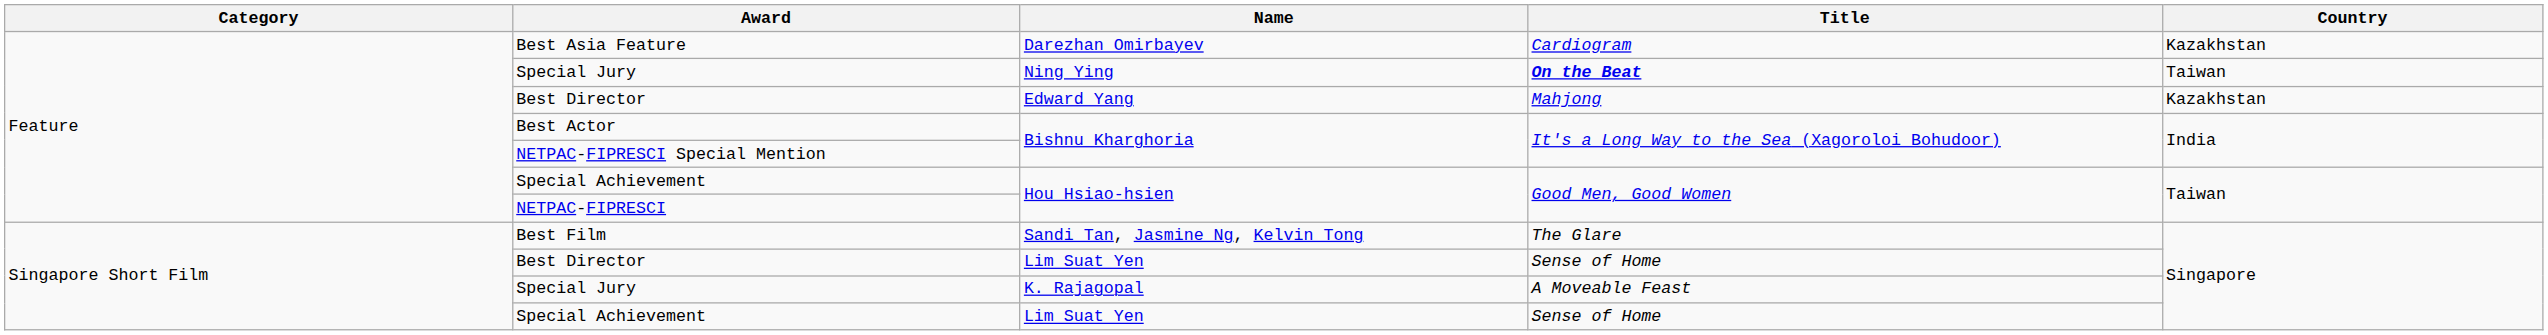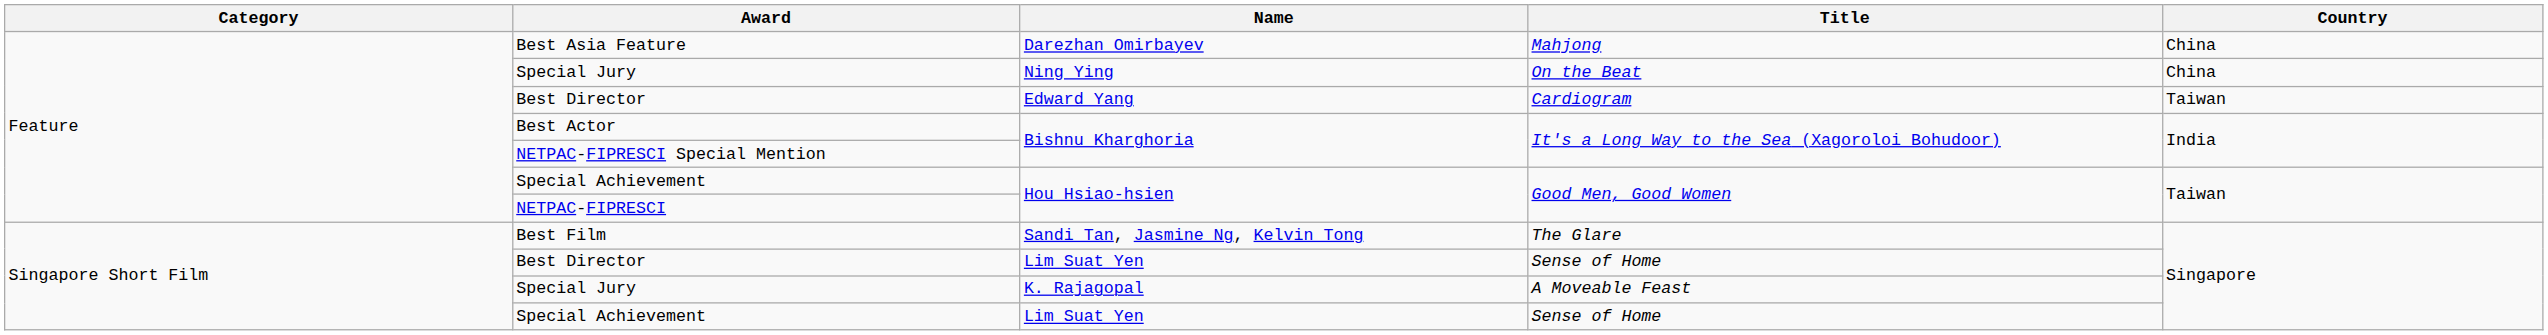Best Asia Feature | Title: Cardiogram -> Mahjong
Best Asia Feature | Country: Kazakhstan -> China
Special Jury / Ning Ying | Title: bold -> normal
Special Jury / Ning Ying | Country: Taiwan -> China
Best Director / Edward Yang | Title: Mahjong -> Cardiogram
Best Director / Edward Yang | Country: Kazakhstan -> Taiwan
